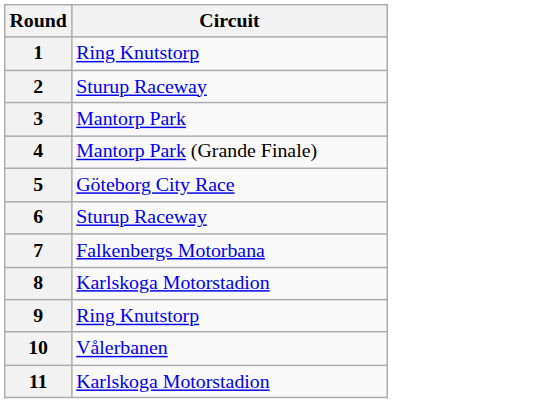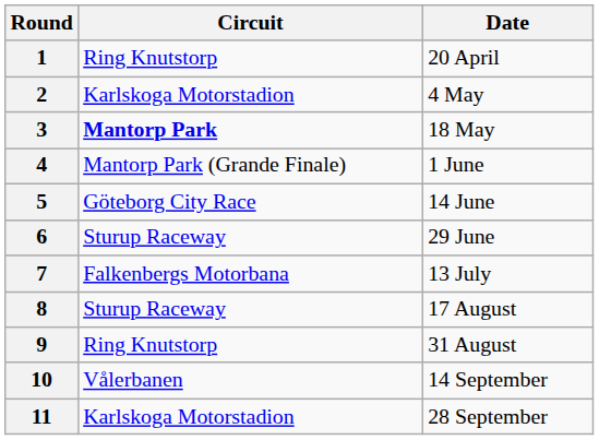+ column: Date | 20 April | 4 May | 18 May | 1 June | 14 June | 29 June | 13 July | 17 August | 31 August | 14 September | 28 September
2 | Circuit: Sturup Raceway -> Karlskoga Motorstadion
3 | Circuit: normal -> bold
8 | Circuit: Karlskoga Motorstadion -> Sturup Raceway
